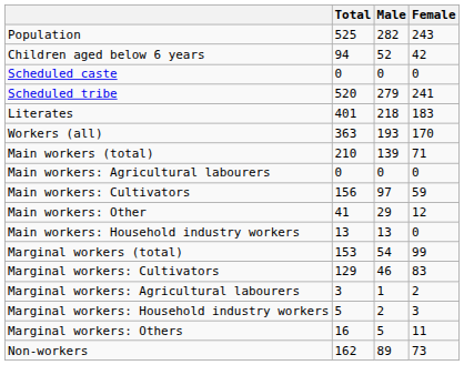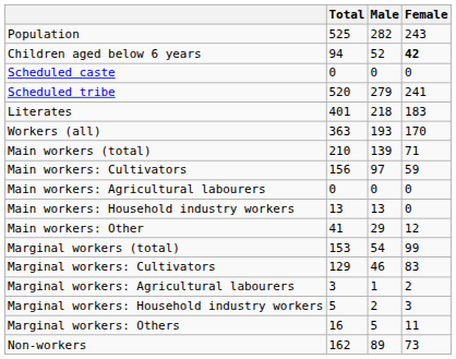Children aged below 6 years | Female: normal -> bold
rows swapped: Main workers: Cultivators <-> Main workers: Agricultural labourers
rows swapped: Main workers: Household industry workers <-> Main workers: Other
